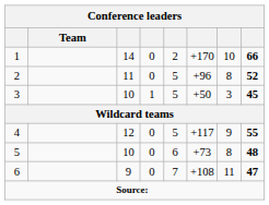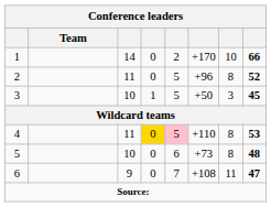4 | column 3: 12 -> 11
4 | column 4: no background -> gold background
4 | column 5: no background -> pink background
4 | column 6: +117 -> +110
4 | column 7: 9 -> 8
4 | column 8: 55 -> 53
